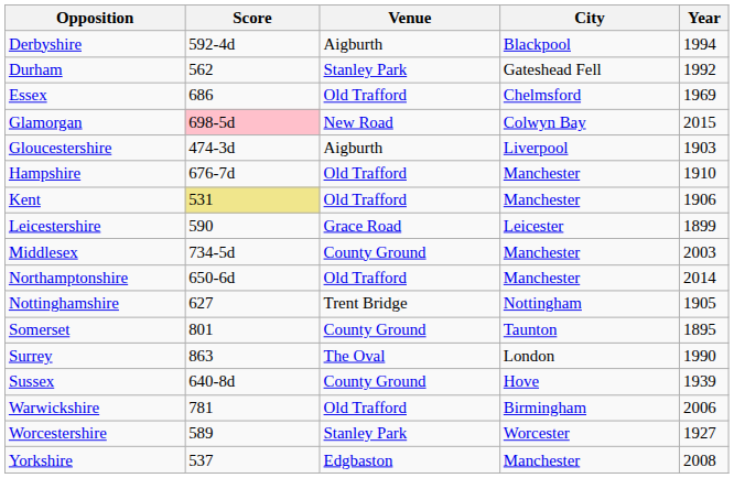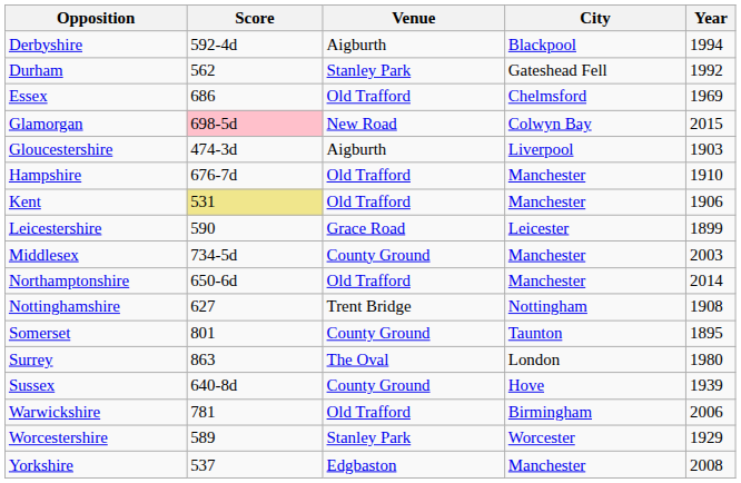Nottinghamshire | Year: 1905 -> 1908
Surrey | Year: 1990 -> 1980
Worcestershire | Year: 1927 -> 1929
